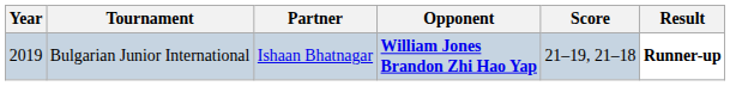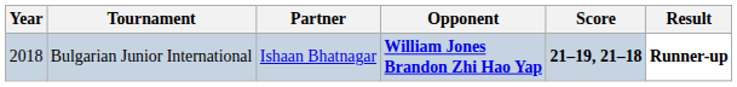Bulgarian Junior International | Year: 2019 -> 2018
Bulgarian Junior International | Score: normal -> bold
